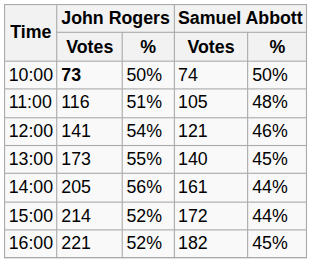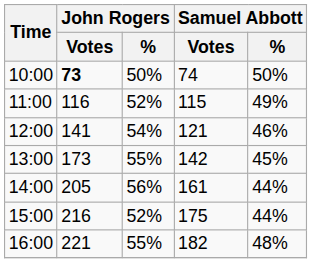11:00 | John Rogers / %: 51% -> 52%
11:00 | Samuel Abbott / Votes: 105 -> 115
11:00 | Samuel Abbott / %: 48% -> 49%
13:00 | Samuel Abbott / Votes: 140 -> 142
15:00 | John Rogers / Votes: 214 -> 216
15:00 | Samuel Abbott / Votes: 172 -> 175
16:00 | John Rogers / %: 52% -> 55%
16:00 | Samuel Abbott / %: 45% -> 48%
